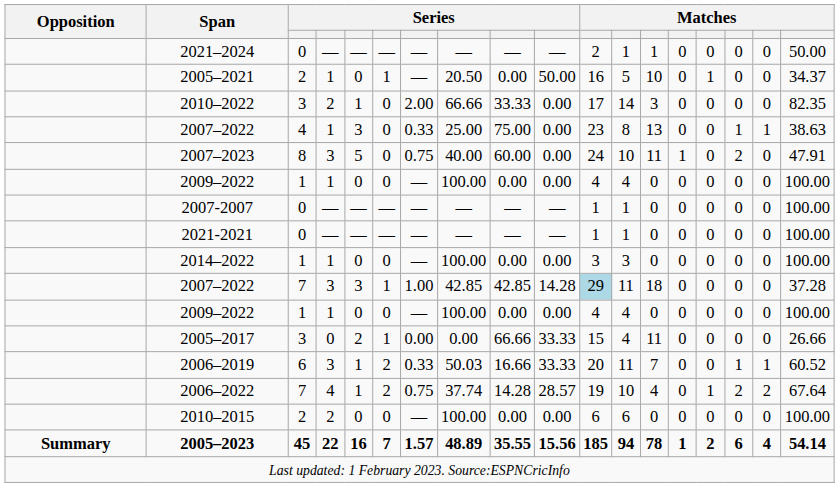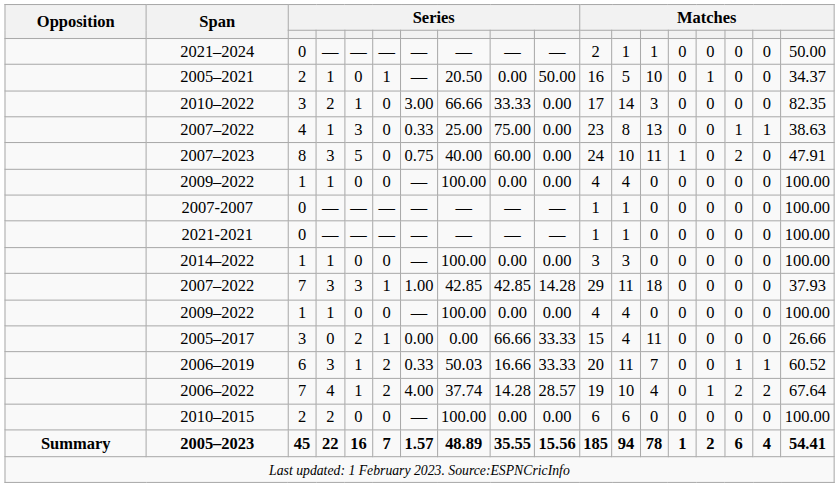2010–2022 | column 7: 2.00 -> 3.00
2007–2022 / 7 | column 11: lightblue background -> no background
2007–2022 / 7 | column 18: 37.28 -> 37.93
2006–2022 | column 7: 0.75 -> 4.00
2005–2023 | column 18: 54.14 -> 54.41
